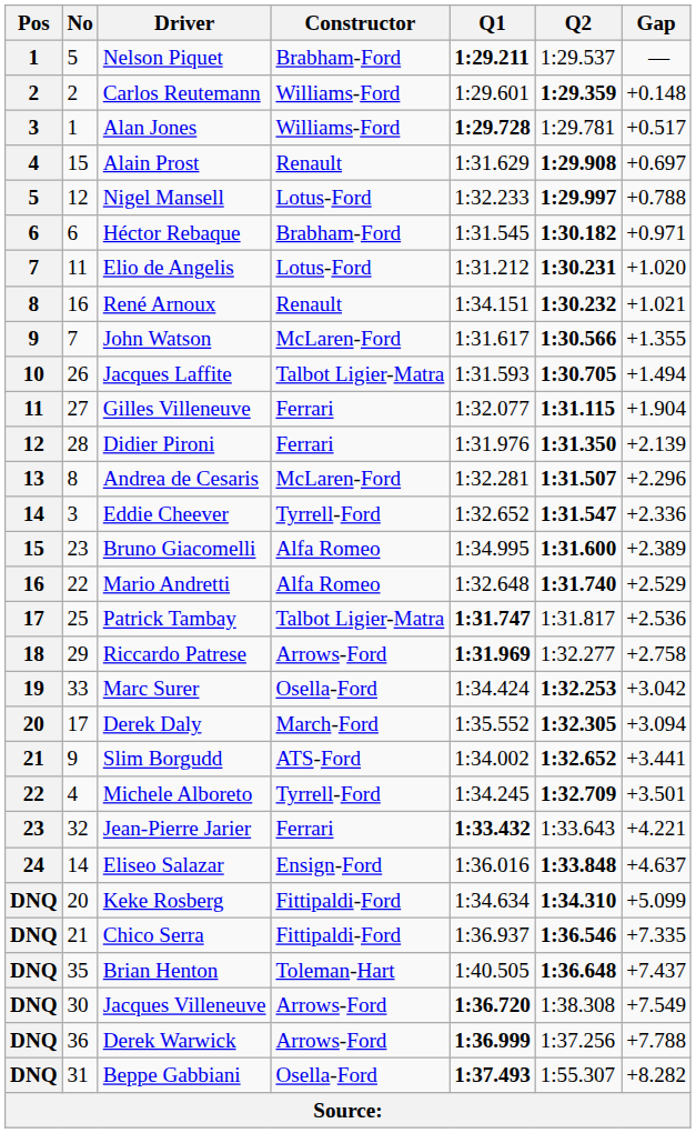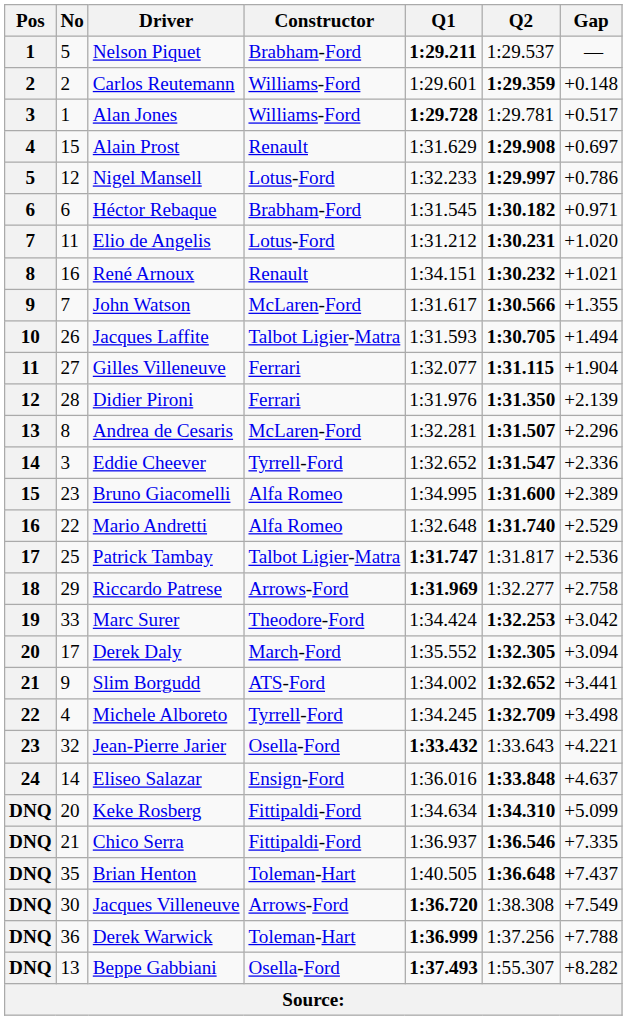Nigel Mansell | Gap: +0.788 -> +0.786
Marc Surer | Constructor: Osella-Ford -> Theodore-Ford
Michele Alboreto | Gap: +3.501 -> +3.498
Jean-Pierre Jarier | Constructor: Ferrari -> Osella-Ford
Derek Warwick | Constructor: Arrows-Ford -> Toleman-Hart
Beppe Gabbiani | No: 31 -> 13
